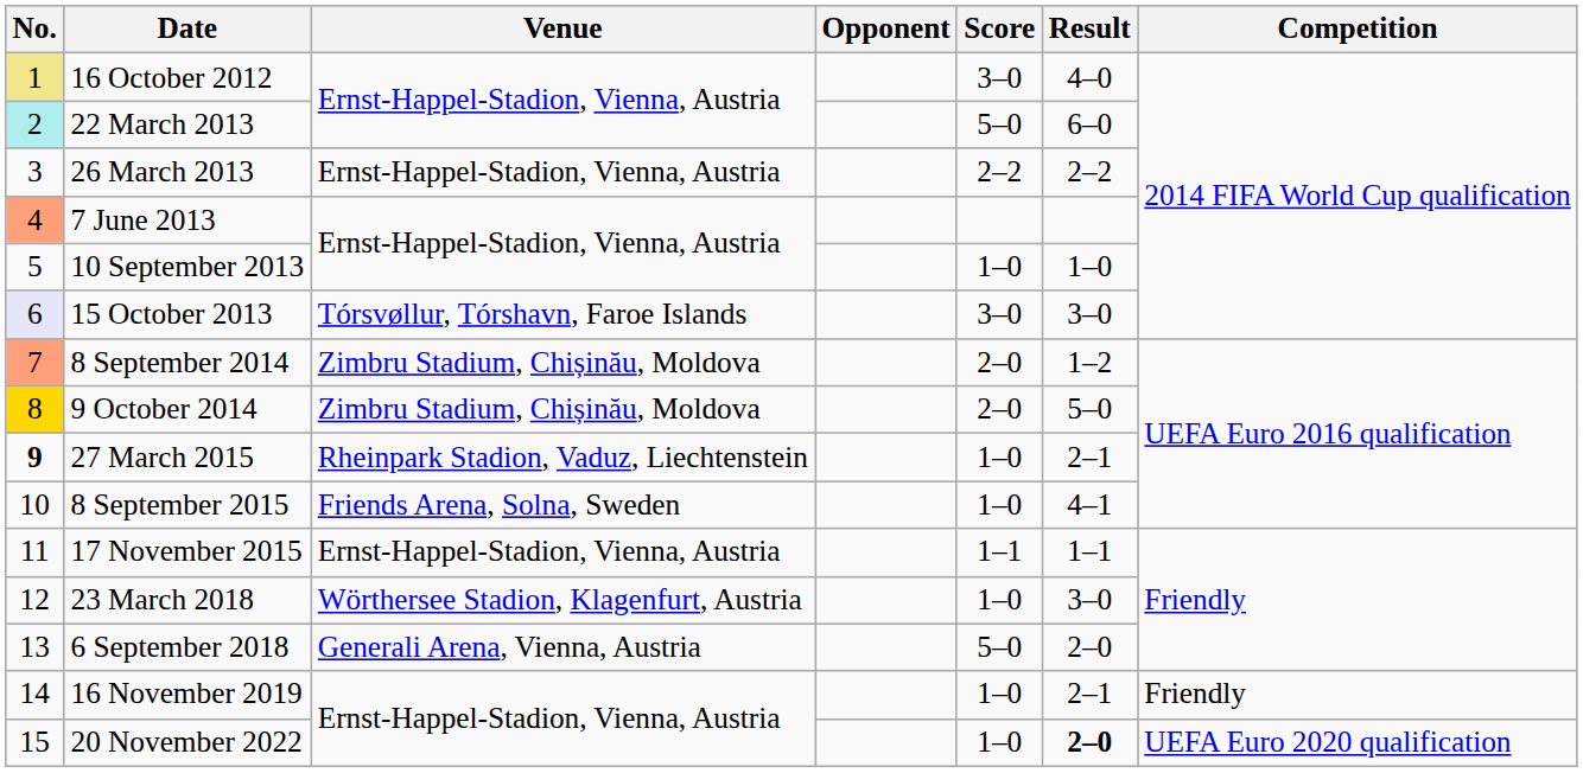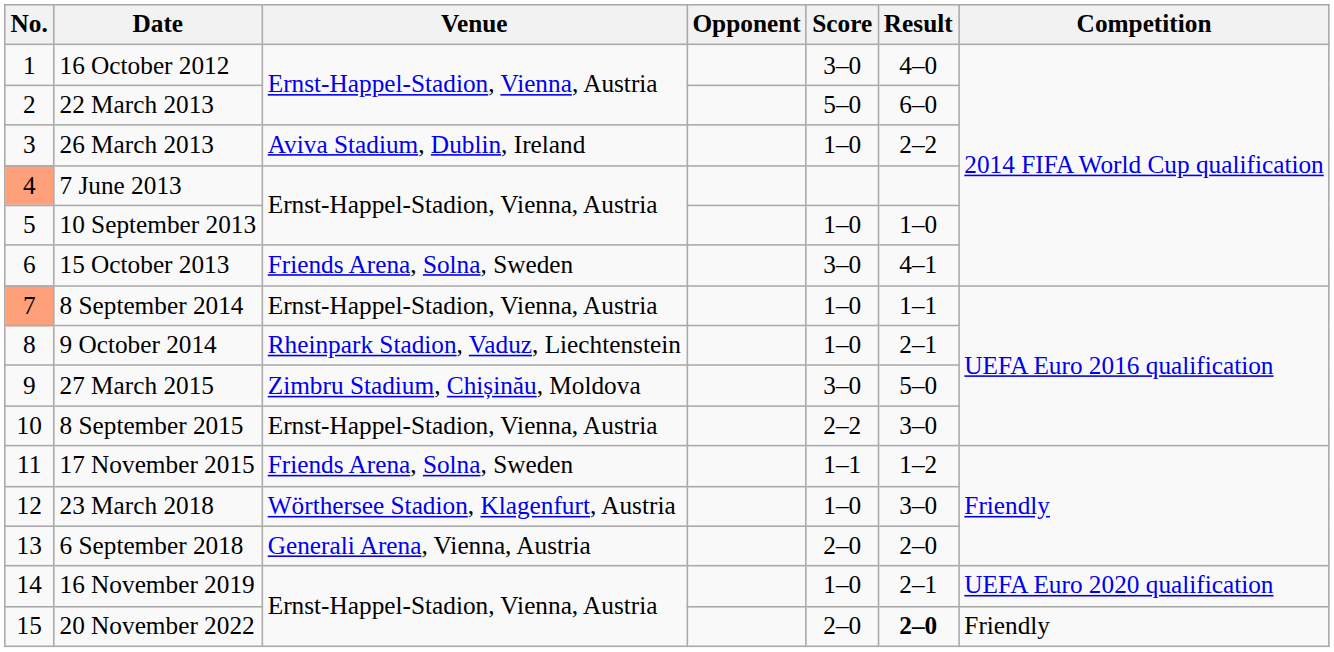16 October 2012 | No.: khaki background -> no background
22 March 2013 | No.: paleturquoise background -> no background
26 March 2013 | Venue: Ernst-Happel-Stadion, Vienna, Austria -> Aviva Stadium, Dublin, Ireland
26 March 2013 | Score: 2–2 -> 1–0
15 October 2013 | No.: lavender background -> no background
15 October 2013 | Venue: Tórsvøllur, Tórshavn, Faroe Islands -> Friends Arena, Solna, Sweden
15 October 2013 | Result: 3–0 -> 4–1
8 September 2014 | Venue: Zimbru Stadium, Chișinău, Moldova -> Ernst-Happel-Stadion, Vienna, Austria
8 September 2014 | Score: 2–0 -> 1–0
8 September 2014 | Result: 1–2 -> 1–1
9 October 2014 | No.: gold background -> no background
9 October 2014 | Venue: Zimbru Stadium, Chișinău, Moldova -> Rheinpark Stadion, Vaduz, Liechtenstein
9 October 2014 | Score: 2–0 -> 1–0
9 October 2014 | Result: 5–0 -> 2–1
27 March 2015 | No.: bold -> normal
27 March 2015 | Venue: Rheinpark Stadion, Vaduz, Liechtenstein -> Zimbru Stadium, Chișinău, Moldova
27 March 2015 | Score: 1–0 -> 3–0
27 March 2015 | Result: 2–1 -> 5–0
8 September 2015 | Venue: Friends Arena, Solna, Sweden -> Ernst-Happel-Stadion, Vienna, Austria
8 September 2015 | Score: 1–0 -> 2–2
8 September 2015 | Result: 4–1 -> 3–0
17 November 2015 | Venue: Ernst-Happel-Stadion, Vienna, Austria -> Friends Arena, Solna, Sweden
17 November 2015 | Result: 1–1 -> 1–2
6 September 2018 | Score: 5–0 -> 2–0
16 November 2019 | Competition: Friendly -> UEFA Euro 2020 qualification
20 November 2022 | Score: 1–0 -> 2–0
20 November 2022 | Competition: UEFA Euro 2020 qualification -> Friendly
